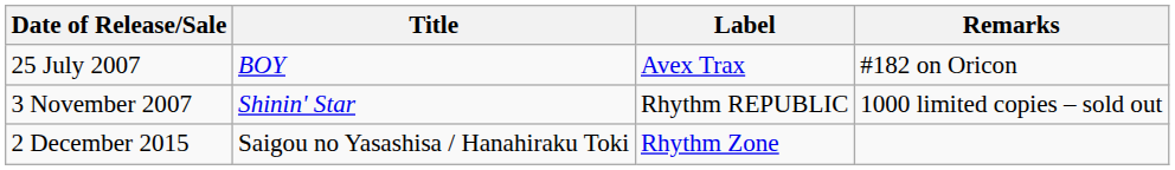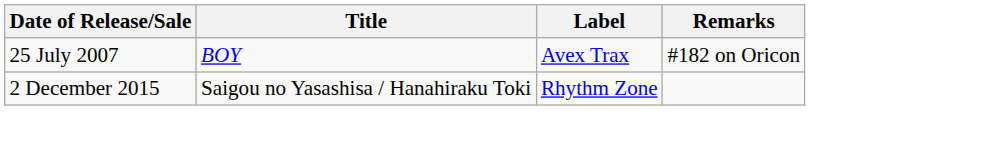- row: 3 November 2007 | Shinin' Star | Rhythm REPUBLIC | 1000 limited copies – sold out
